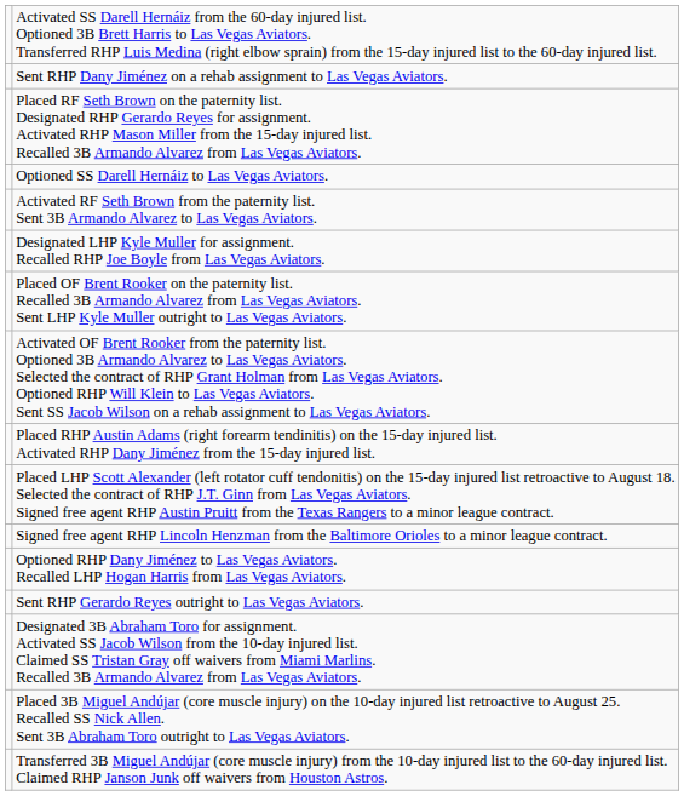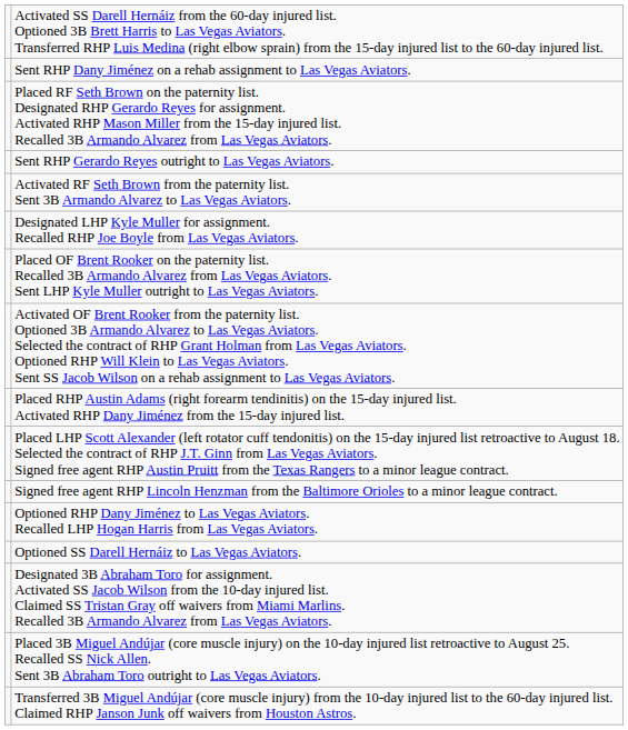rows swapped: Sent RHP Gerardo Reyes outright to Las Vegas Aviators. <-> Optioned SS Darell Hernáiz to Las Vegas Aviators.
